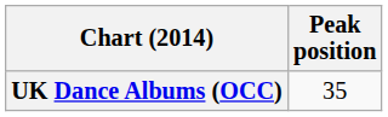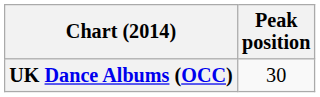UK Dance Albums (OCC) | Peak position: 35 -> 30
